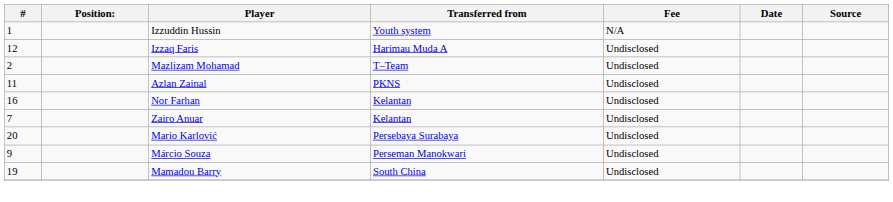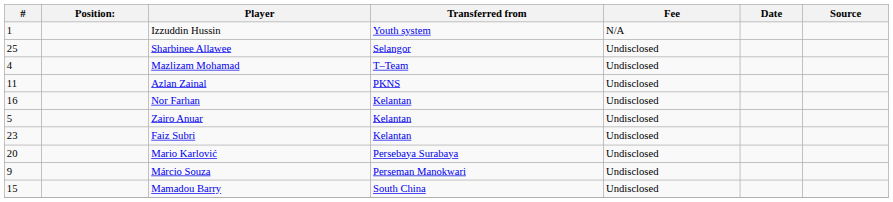- row: 12 | Izzaq Faris | Harimau Muda A | Undisclosed
+ row: 25 | Sharbinee Allawee | Selangor | Undisclosed
Mazlizam Mohamad | #: 2 -> 4
Zairo Anuar | #: 7 -> 5
+ row: 23 | Faiz Subri | Kelantan | Undisclosed
Mamadou Barry | #: 19 -> 15
